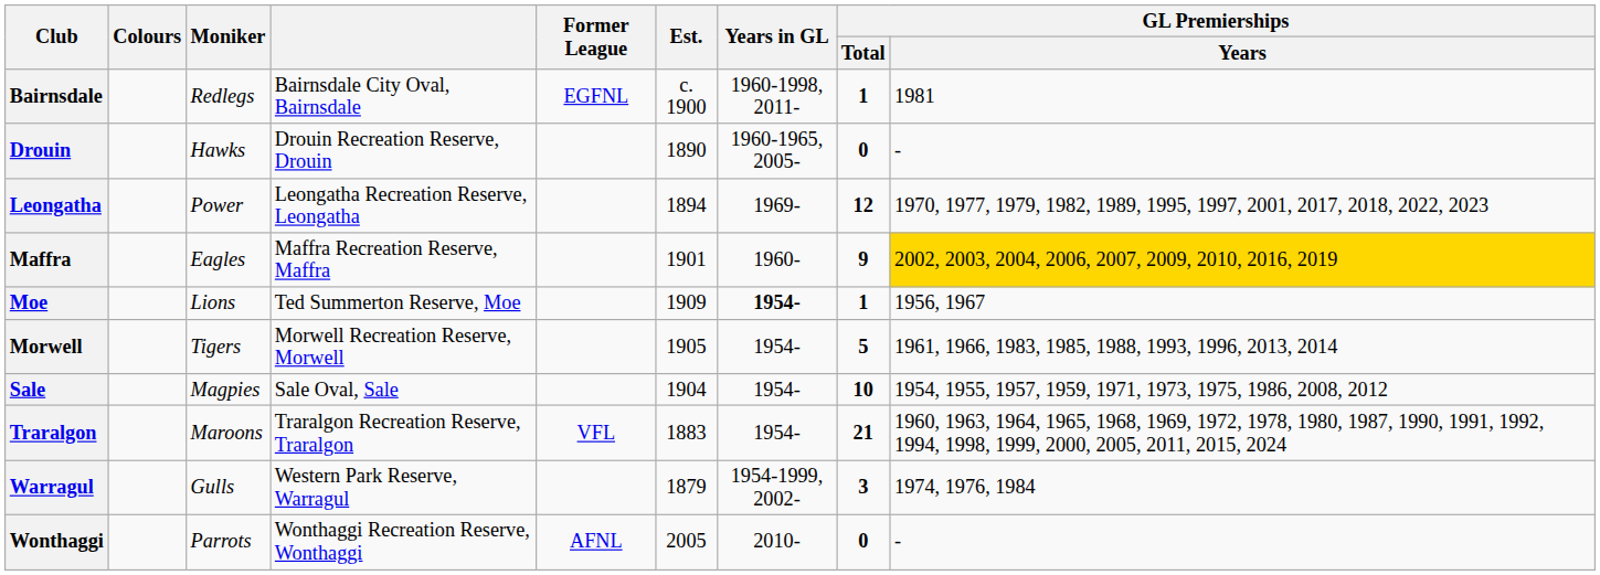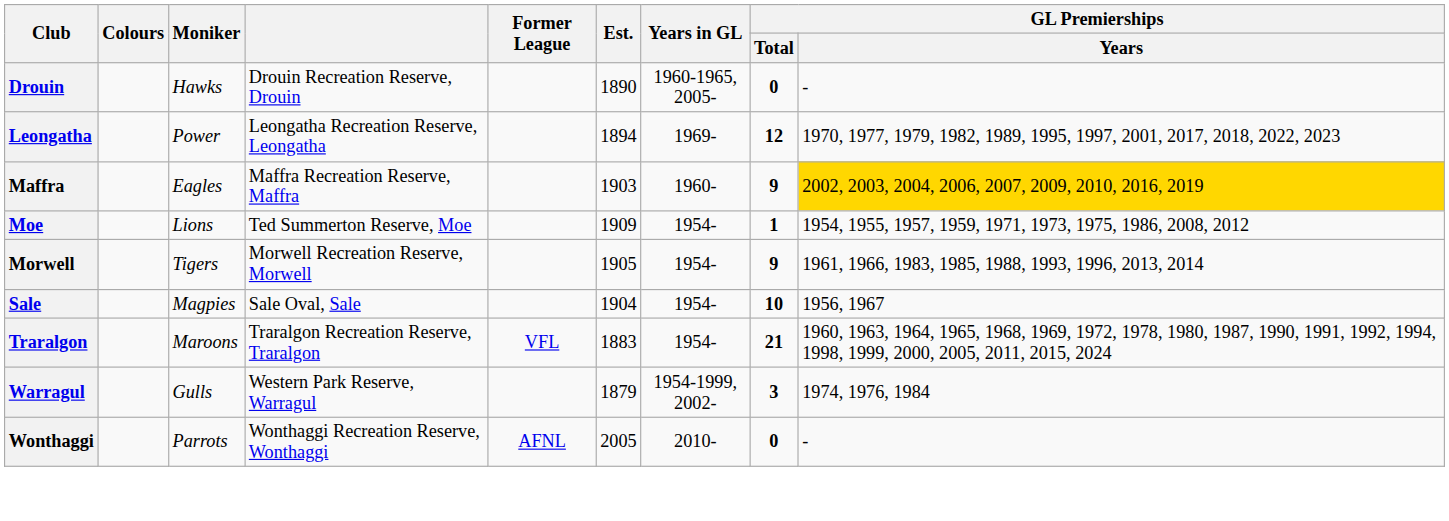- row: Bairnsdale | Redlegs | Bairnsdale City Oval, Bairnsdale | EGFNL | c. 1900 | 1960-1998, 2011- | 1 | 1981
Maffra | Est.: 1901 -> 1903
Moe | Years in GL: bold -> normal
Moe | GL Premierships / Years: 1956, 1967 -> 1954, 1955, 1957, 1959, 1971, 1973, 1975, 1986, 2008, 2012
Morwell | GL Premierships / Total: 5 -> 9
Sale | GL Premierships / Years: 1954, 1955, 1957, 1959, 1971, 1973, 1975, 1986, 2008, 2012 -> 1956, 1967
